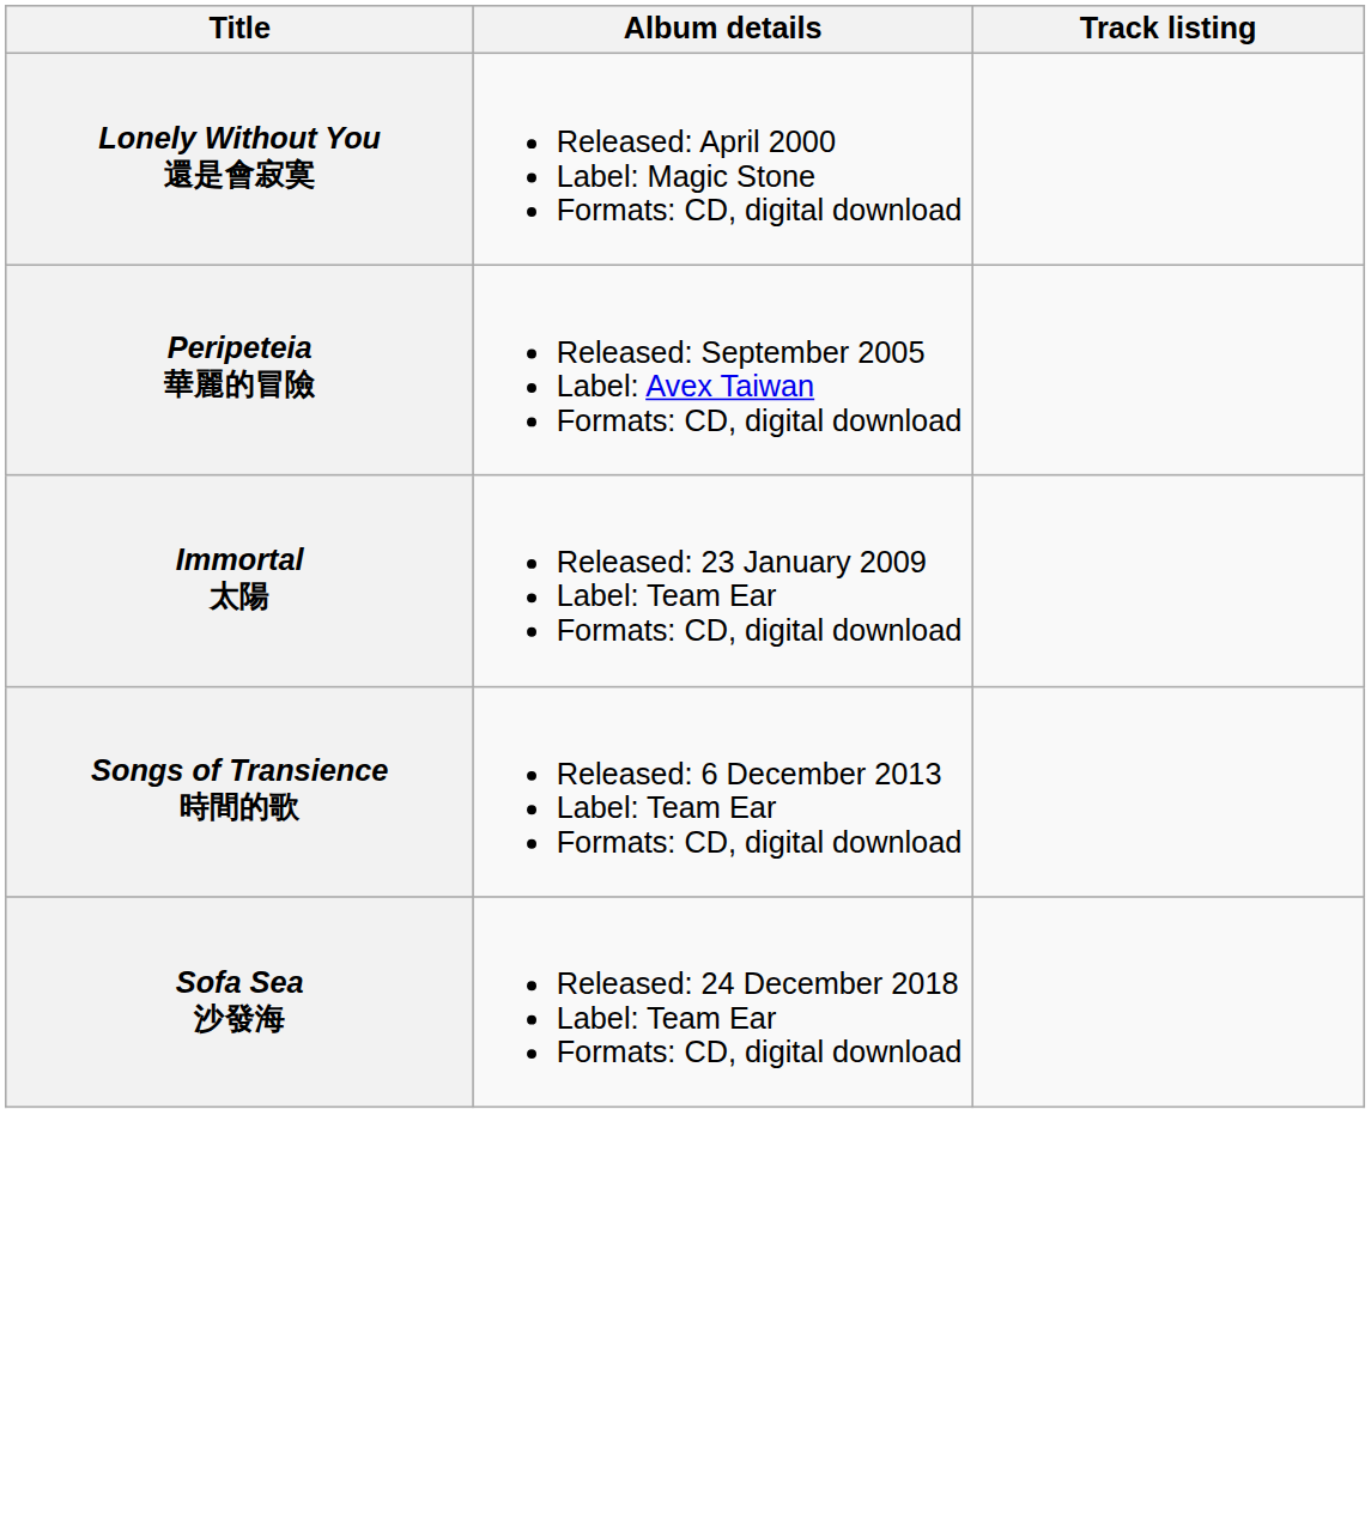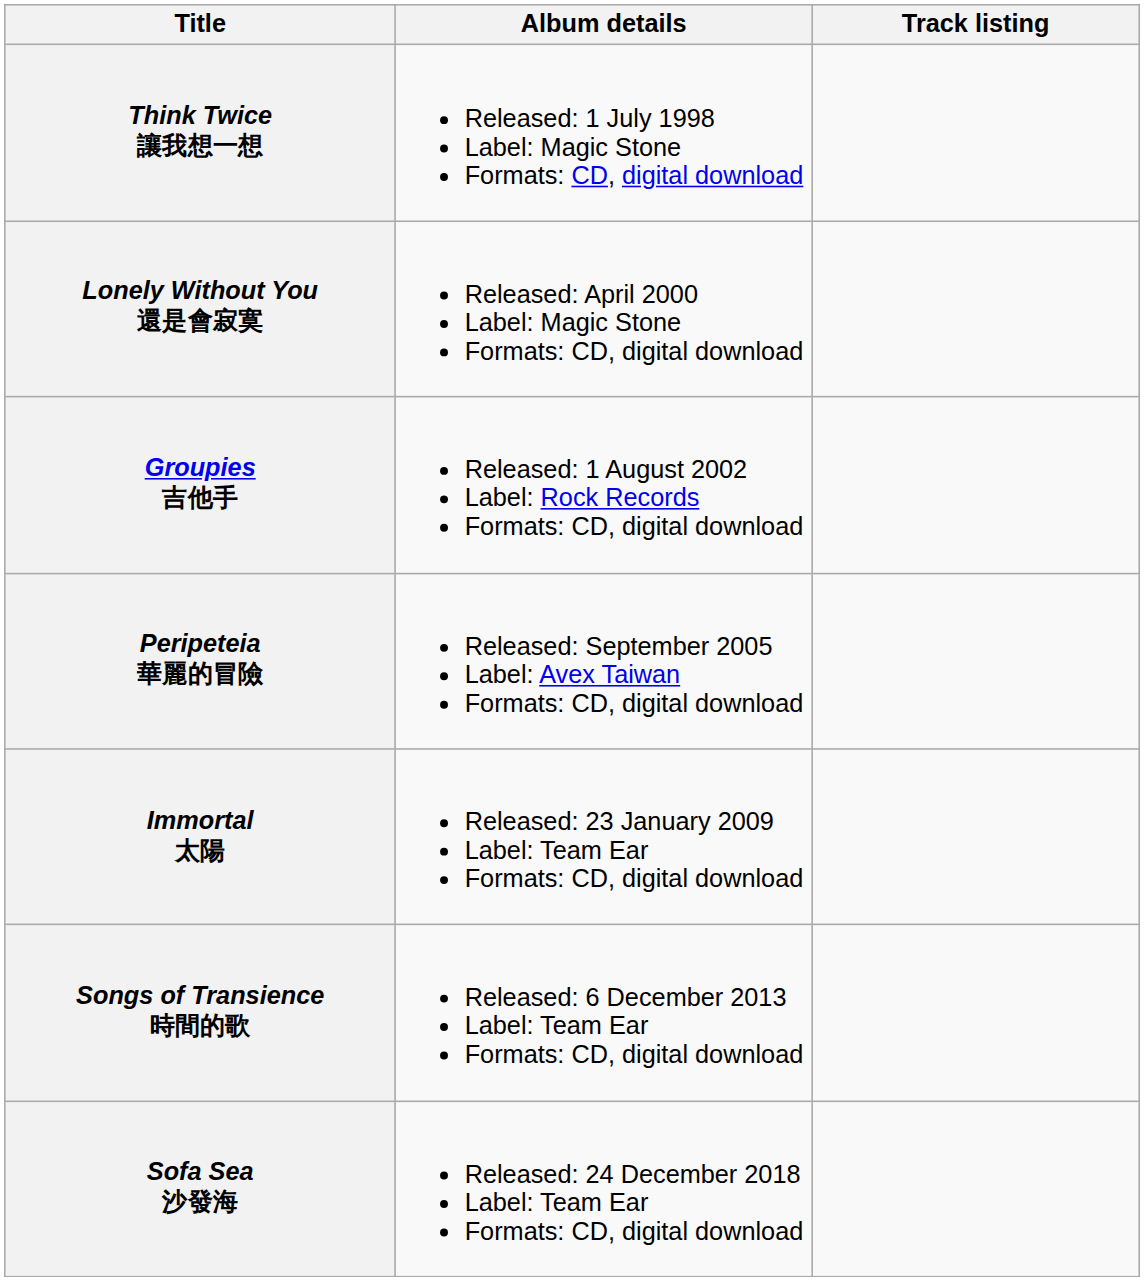+ row: Think Twice 讓我想一想 | Released: 1 July 1998 Label: Magic Stone Formats: CD, digital download
+ row: Groupies 吉他手 | Released: 1 August 2002 Label: Rock Records Formats: CD, digital download
